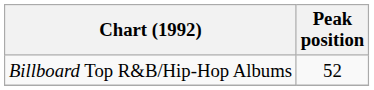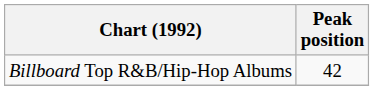Billboard Top R&B/Hip-Hop Albums | Peak position: 52 -> 42
